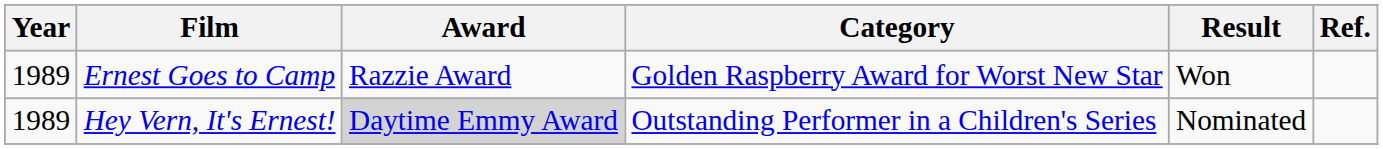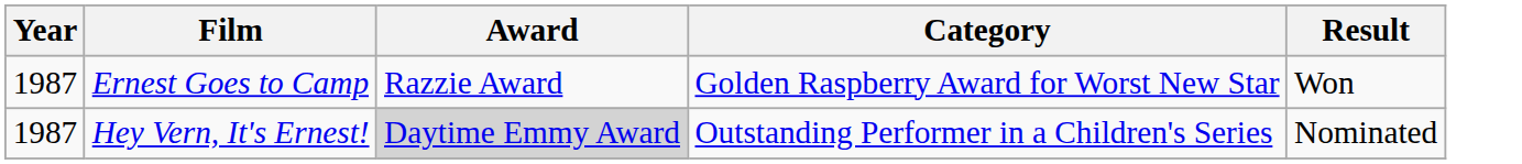- column: Ref.
Ernest Goes to Camp | Year: 1989 -> 1987
Hey Vern, It's Ernest! | Year: 1989 -> 1987
